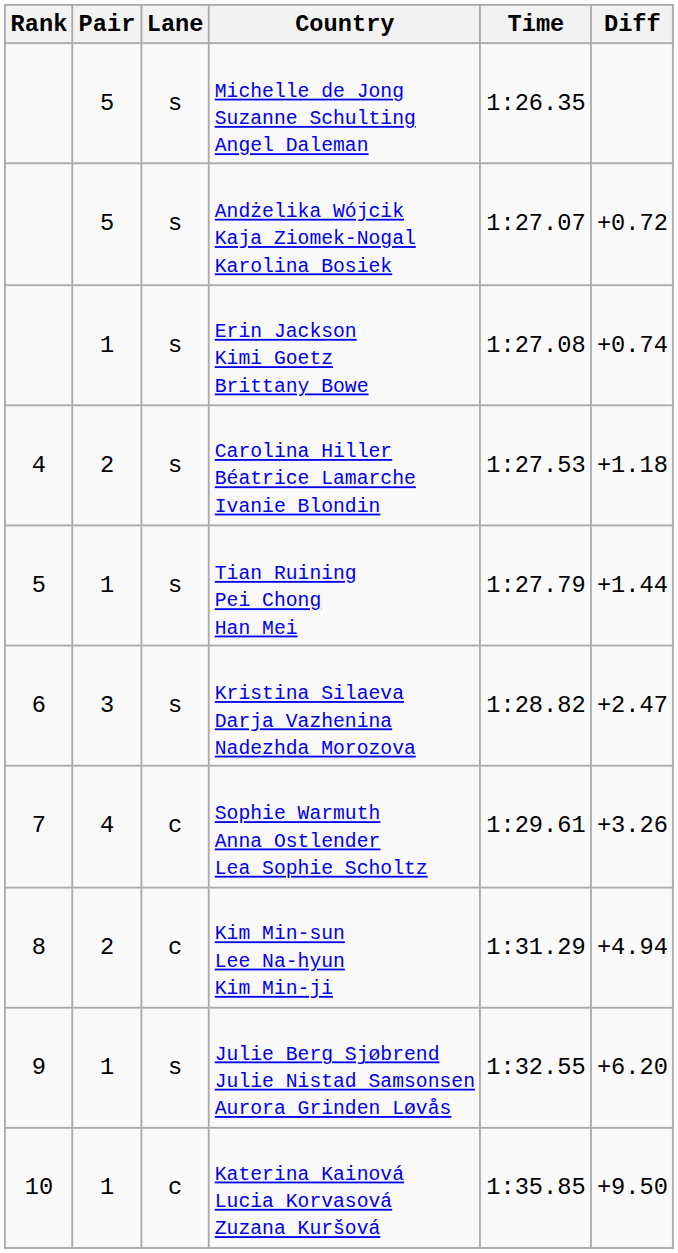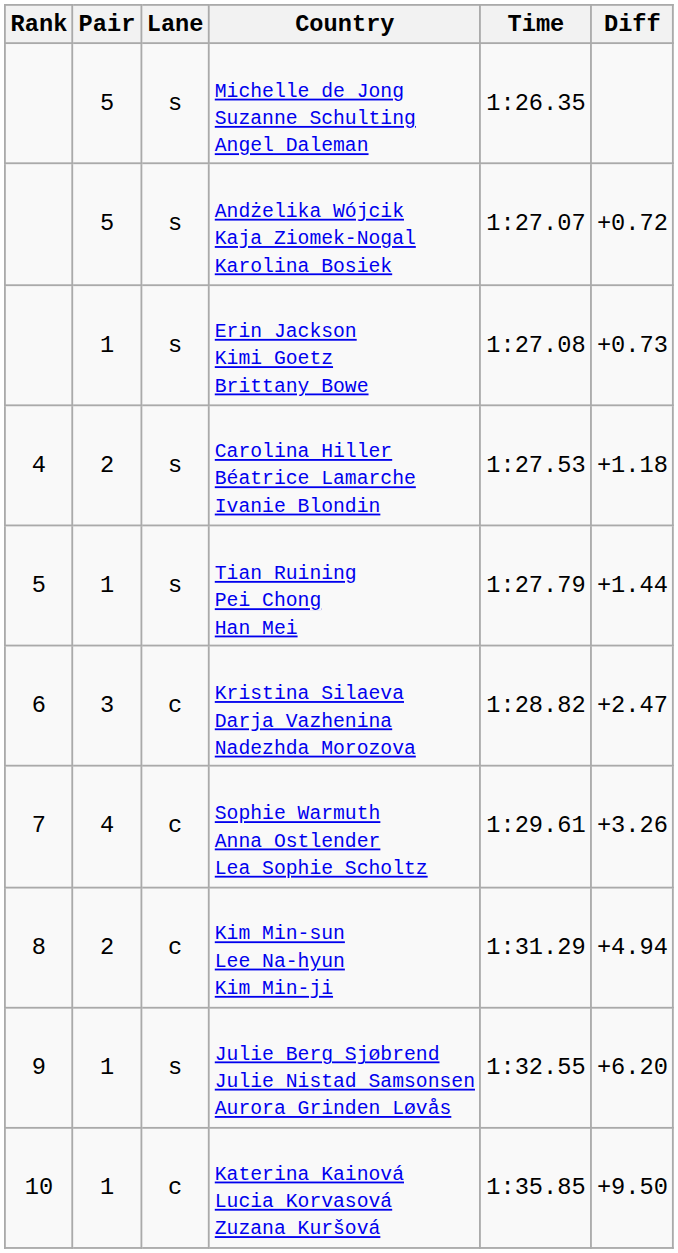Erin Jackson Kimi Goetz Brittany Bowe | Diff: +0.74 -> +0.73
Kristina Silaeva Darja Vazhenina Nadezhda Morozova | Lane: s -> c
